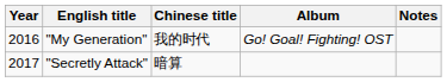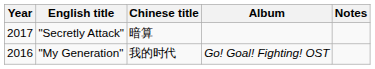rows swapped: "My Generation" <-> "Secretly Attack"
